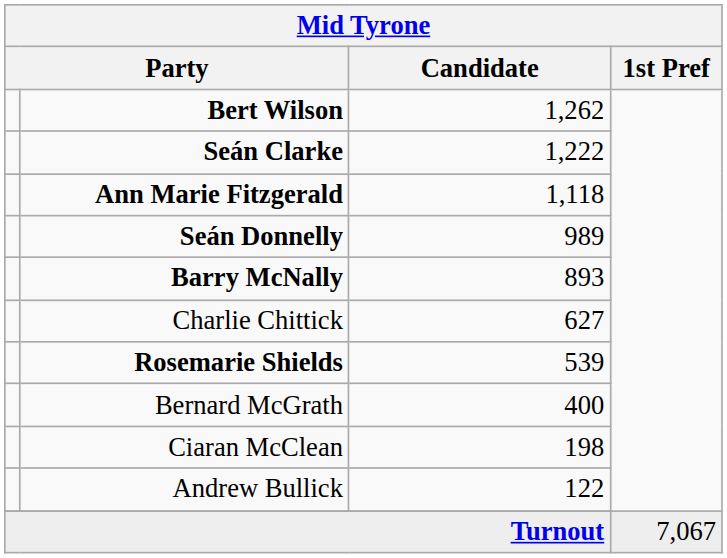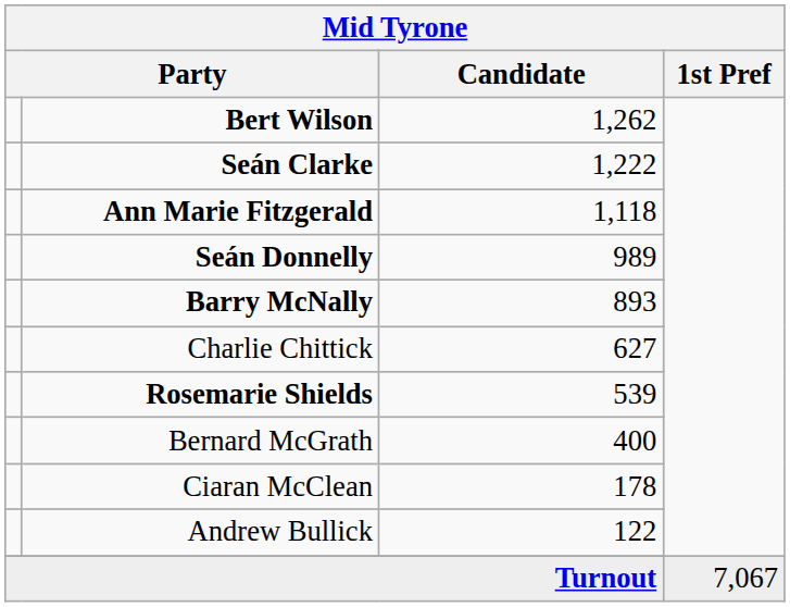Ciaran McClean | Candidate: 198 -> 178
